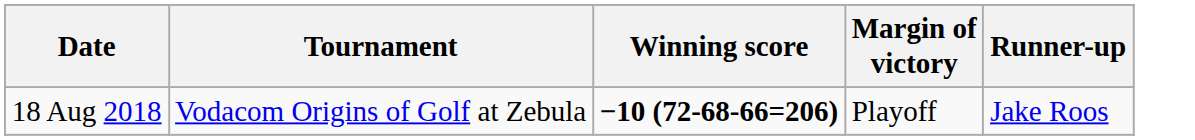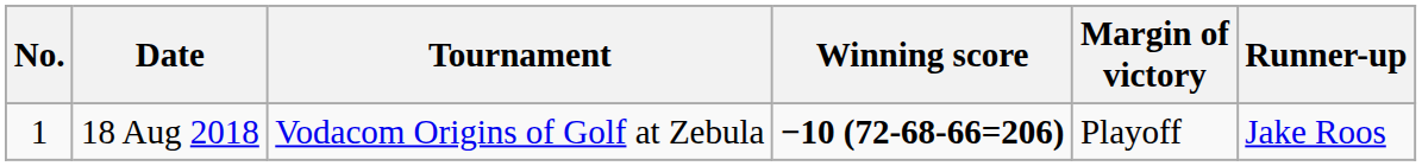+ column: No. | 1
